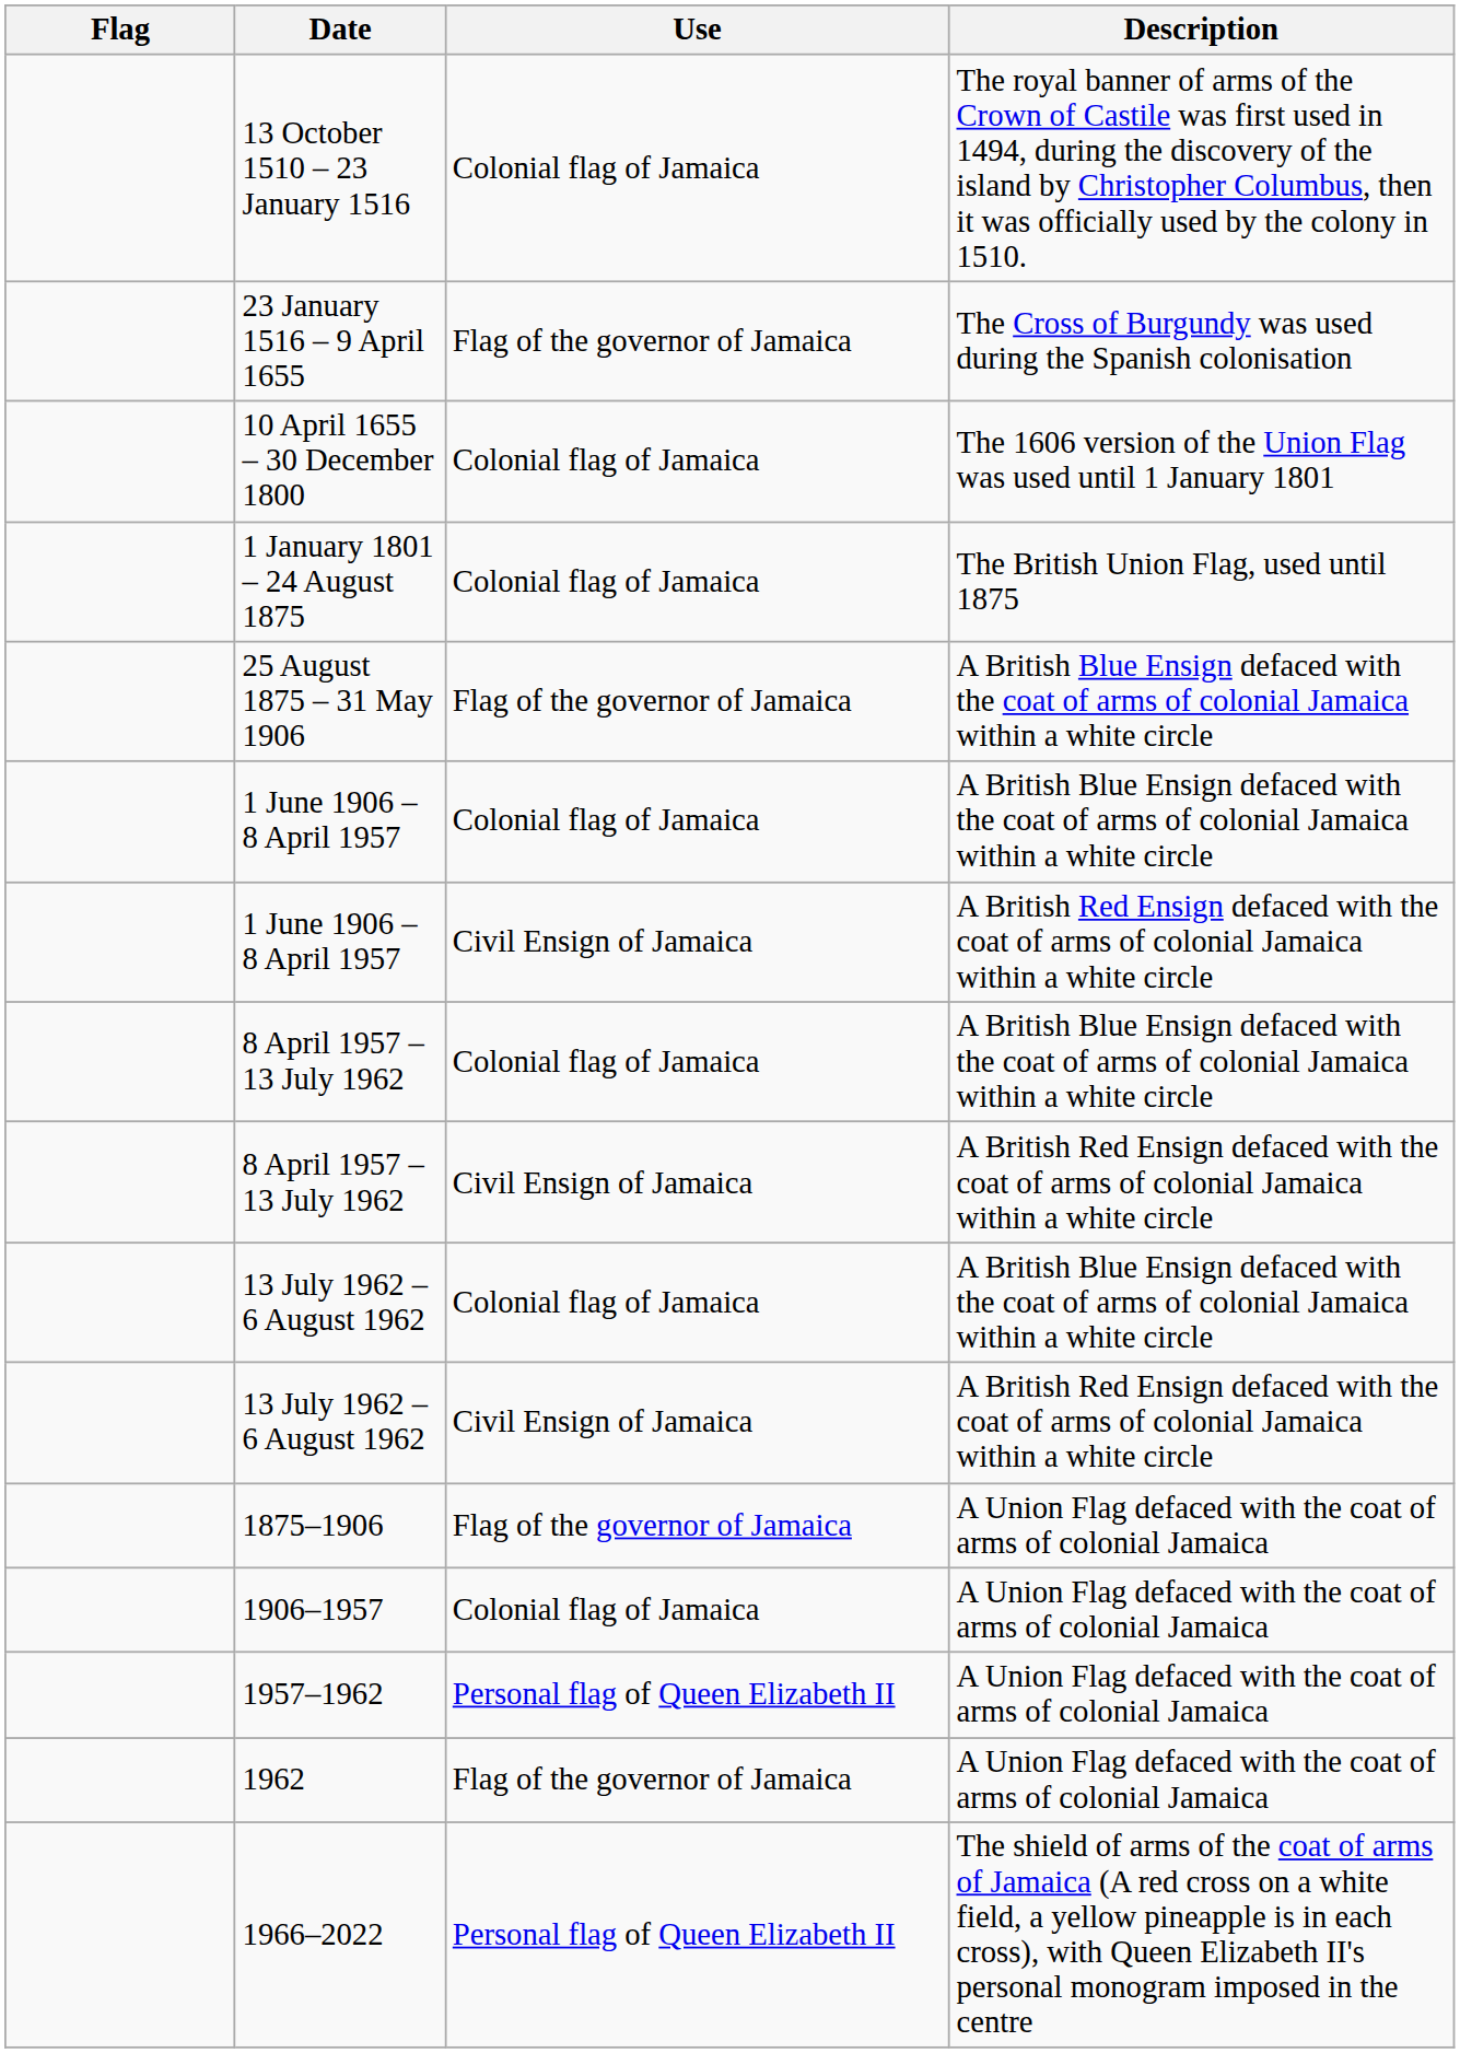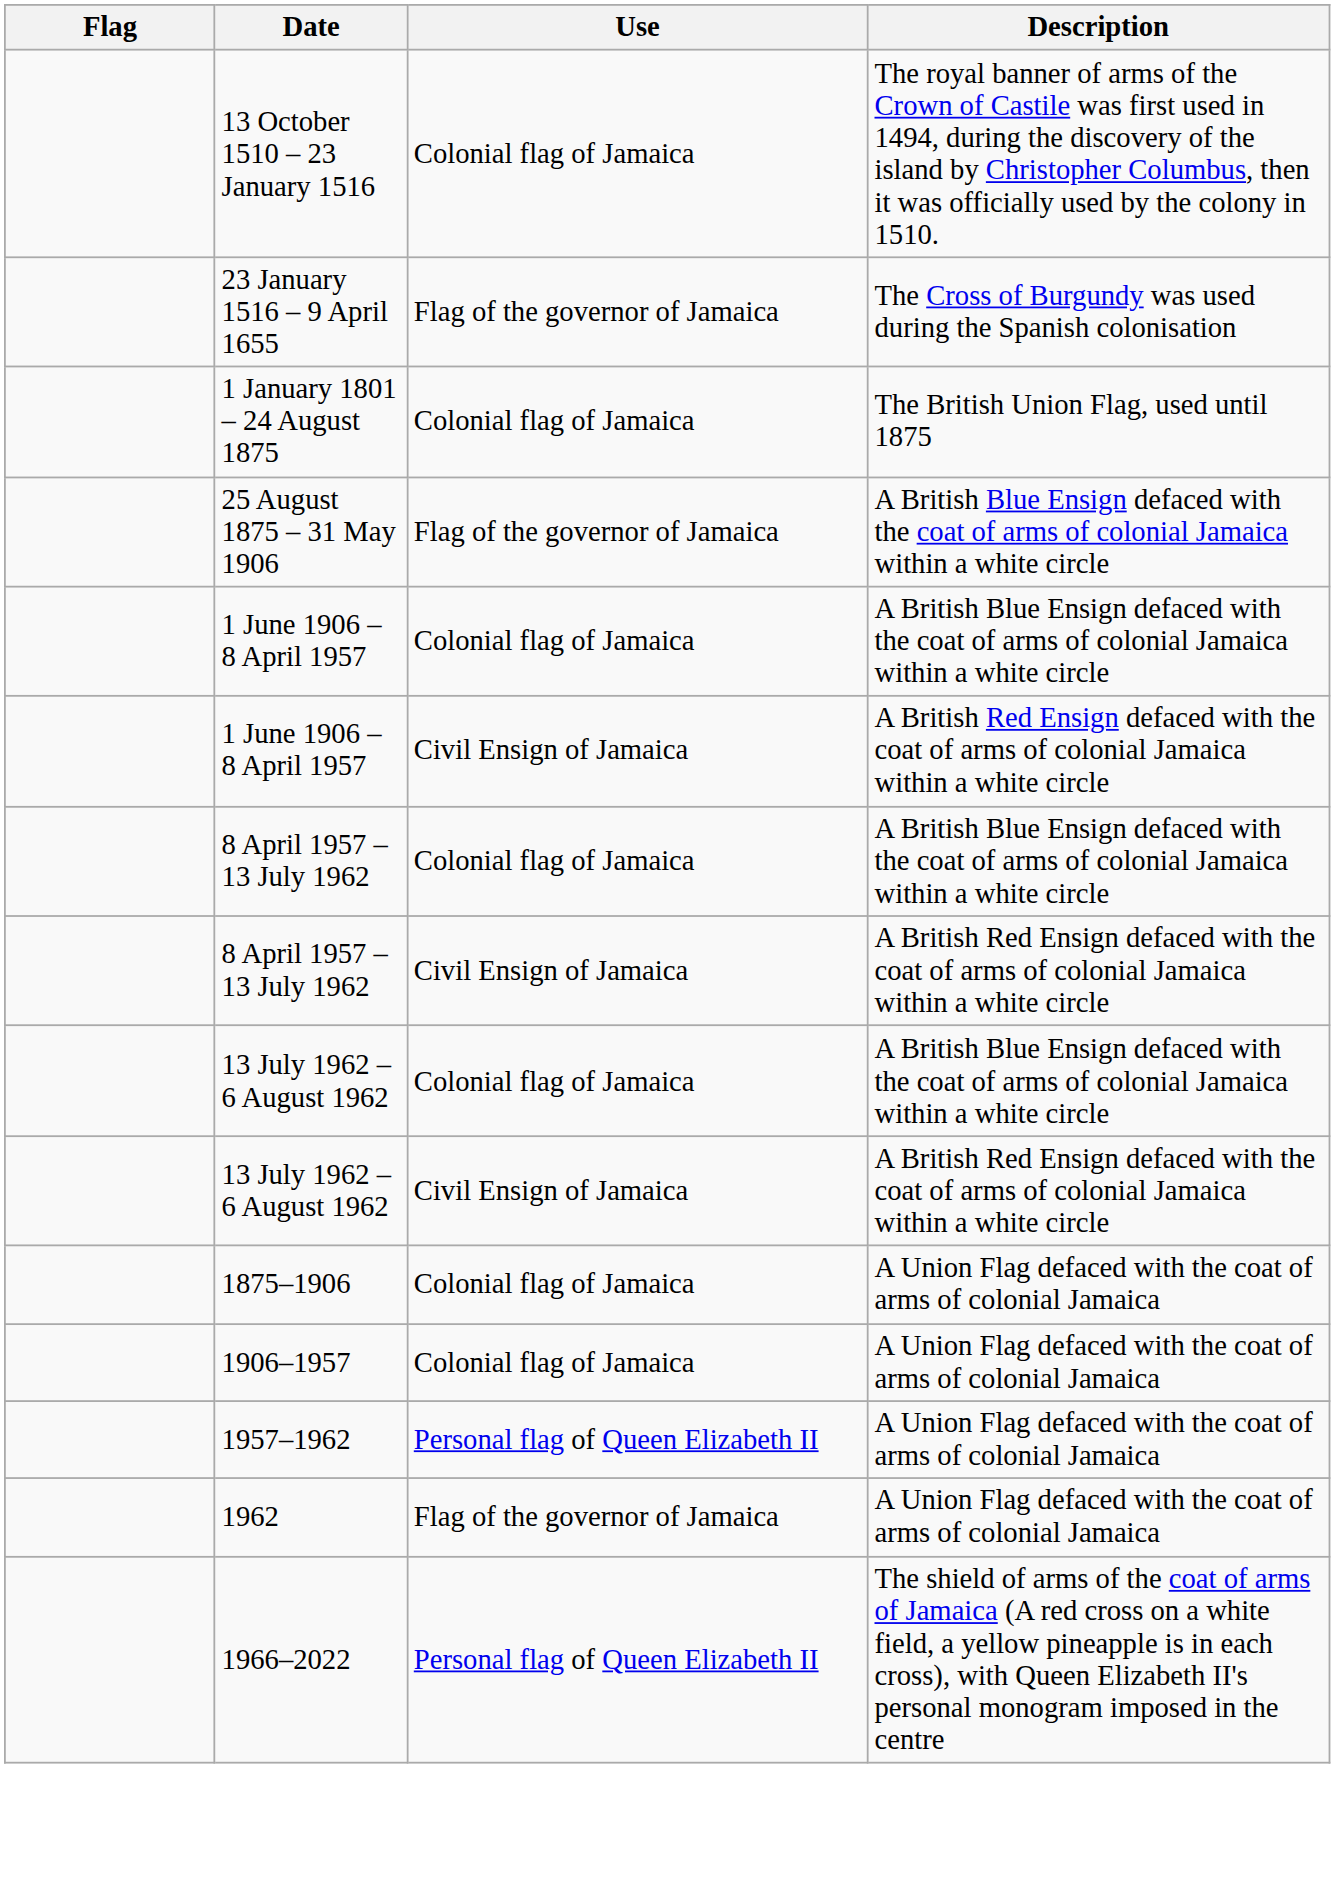- row: 10 April 1655 – 30 December 1800 | Colonial flag of Jamaica | The 1606 version of the Union Flag was used until 1 January 1801
1875–1906 | Use: Flag of the governor of Jamaica -> Colonial flag of Jamaica
